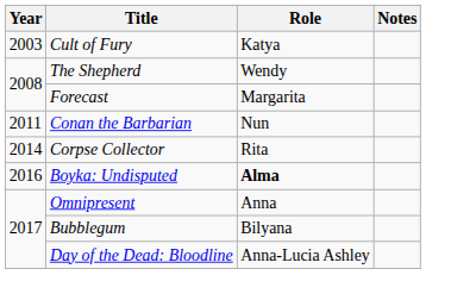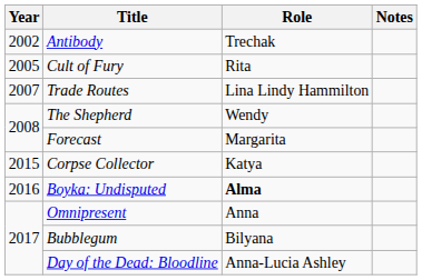+ row: 2002 | Antibody | Trechak
Cult of Fury | Year: 2003 -> 2005
Cult of Fury | Role: Katya -> Rita
+ row: 2007 | Trade Routes | Lina Lindy Hammilton
- row: 2011 | Conan the Barbarian | Nun
Corpse Collector | Year: 2014 -> 2015
Corpse Collector | Role: Rita -> Katya
